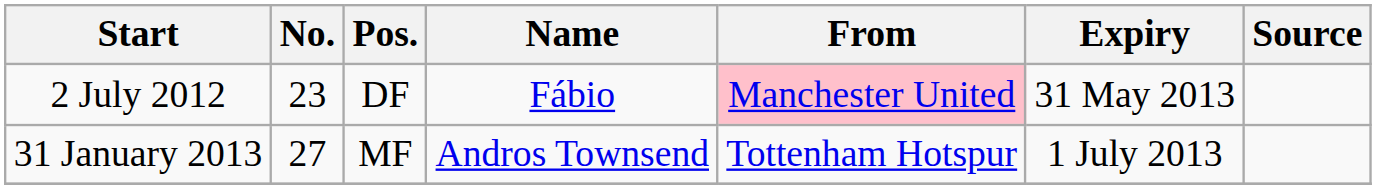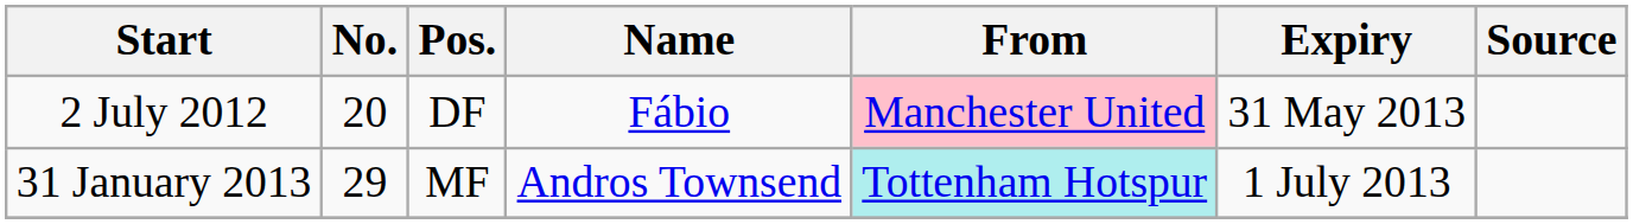2 July 2012 | No.: 23 -> 20
31 January 2013 | No.: 27 -> 29
31 January 2013 | From: no background -> paleturquoise background
